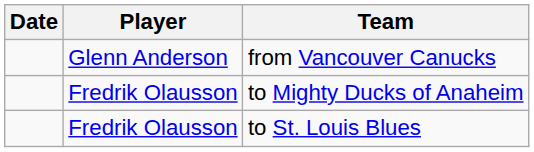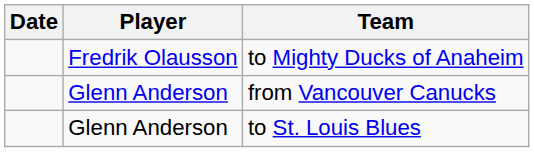rows swapped: to Mighty Ducks of Anaheim <-> from Vancouver Canucks
to St. Louis Blues | Player: Fredrik Olausson -> Glenn Anderson
